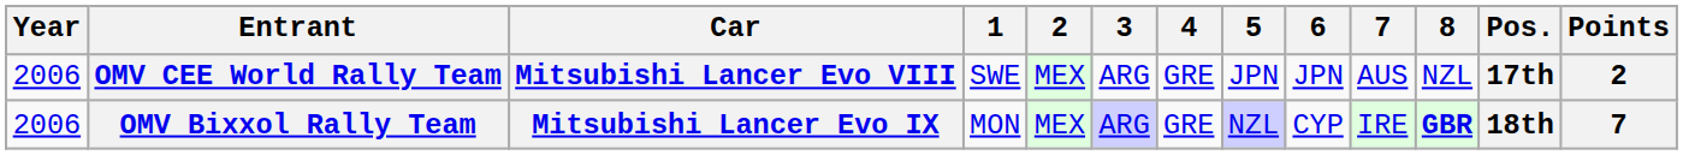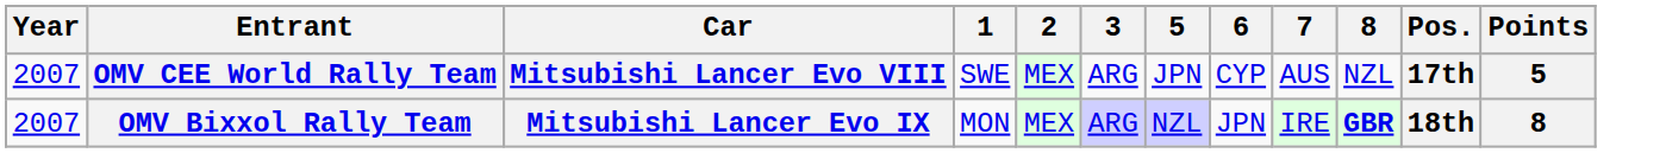- column: 4 | GRE | GRE
OMV CEE World Rally Team | Year: 2006 -> 2007
OMV CEE World Rally Team | 6: JPN -> CYP
OMV CEE World Rally Team | Points: 2 -> 5
OMV Bixxol Rally Team | Year: 2006 -> 2007
OMV Bixxol Rally Team | 6: CYP -> JPN
OMV Bixxol Rally Team | Points: 7 -> 8
